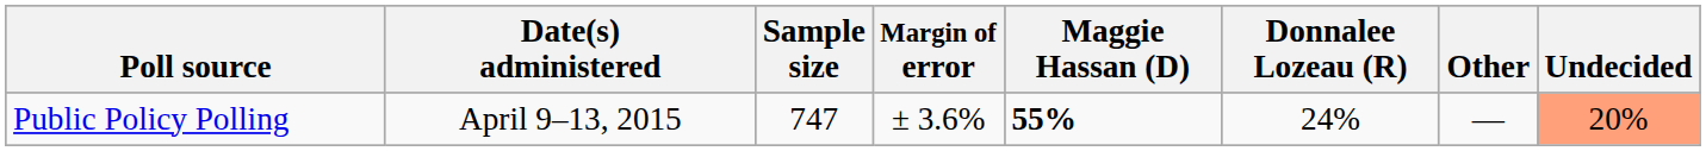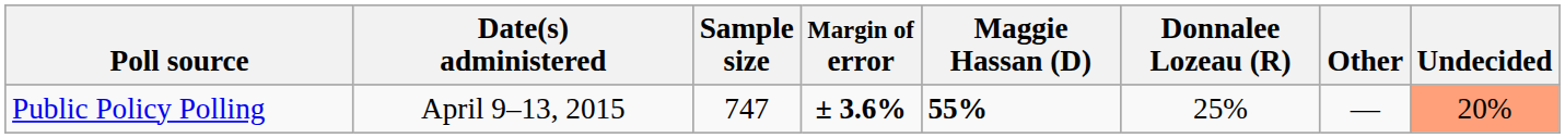Public Policy Polling | Margin of error: normal -> bold
Public Policy Polling | Donnalee Lozeau (R): 24% -> 25%
